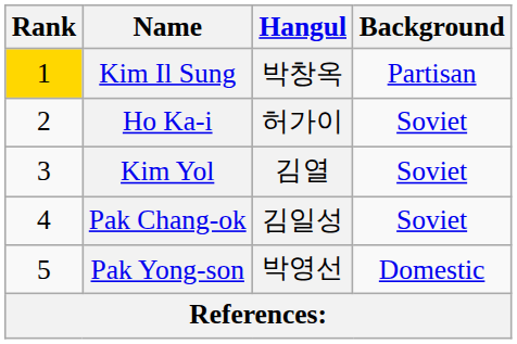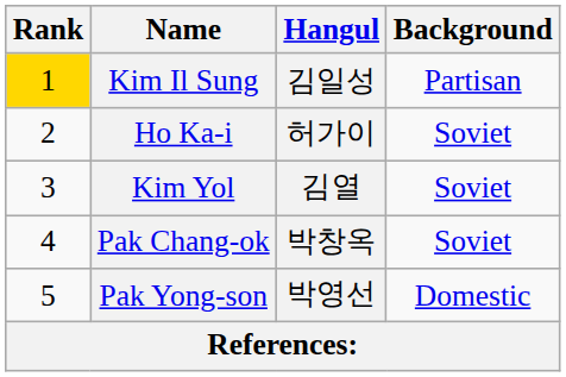Kim Il Sung | Hangul: 박창옥 -> 김일성
Pak Chang-ok | Hangul: 김일성 -> 박창옥
